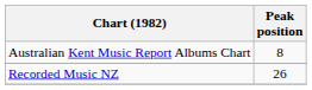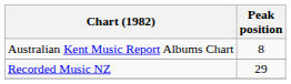Recorded Music NZ | Peak position: 26 -> 29
